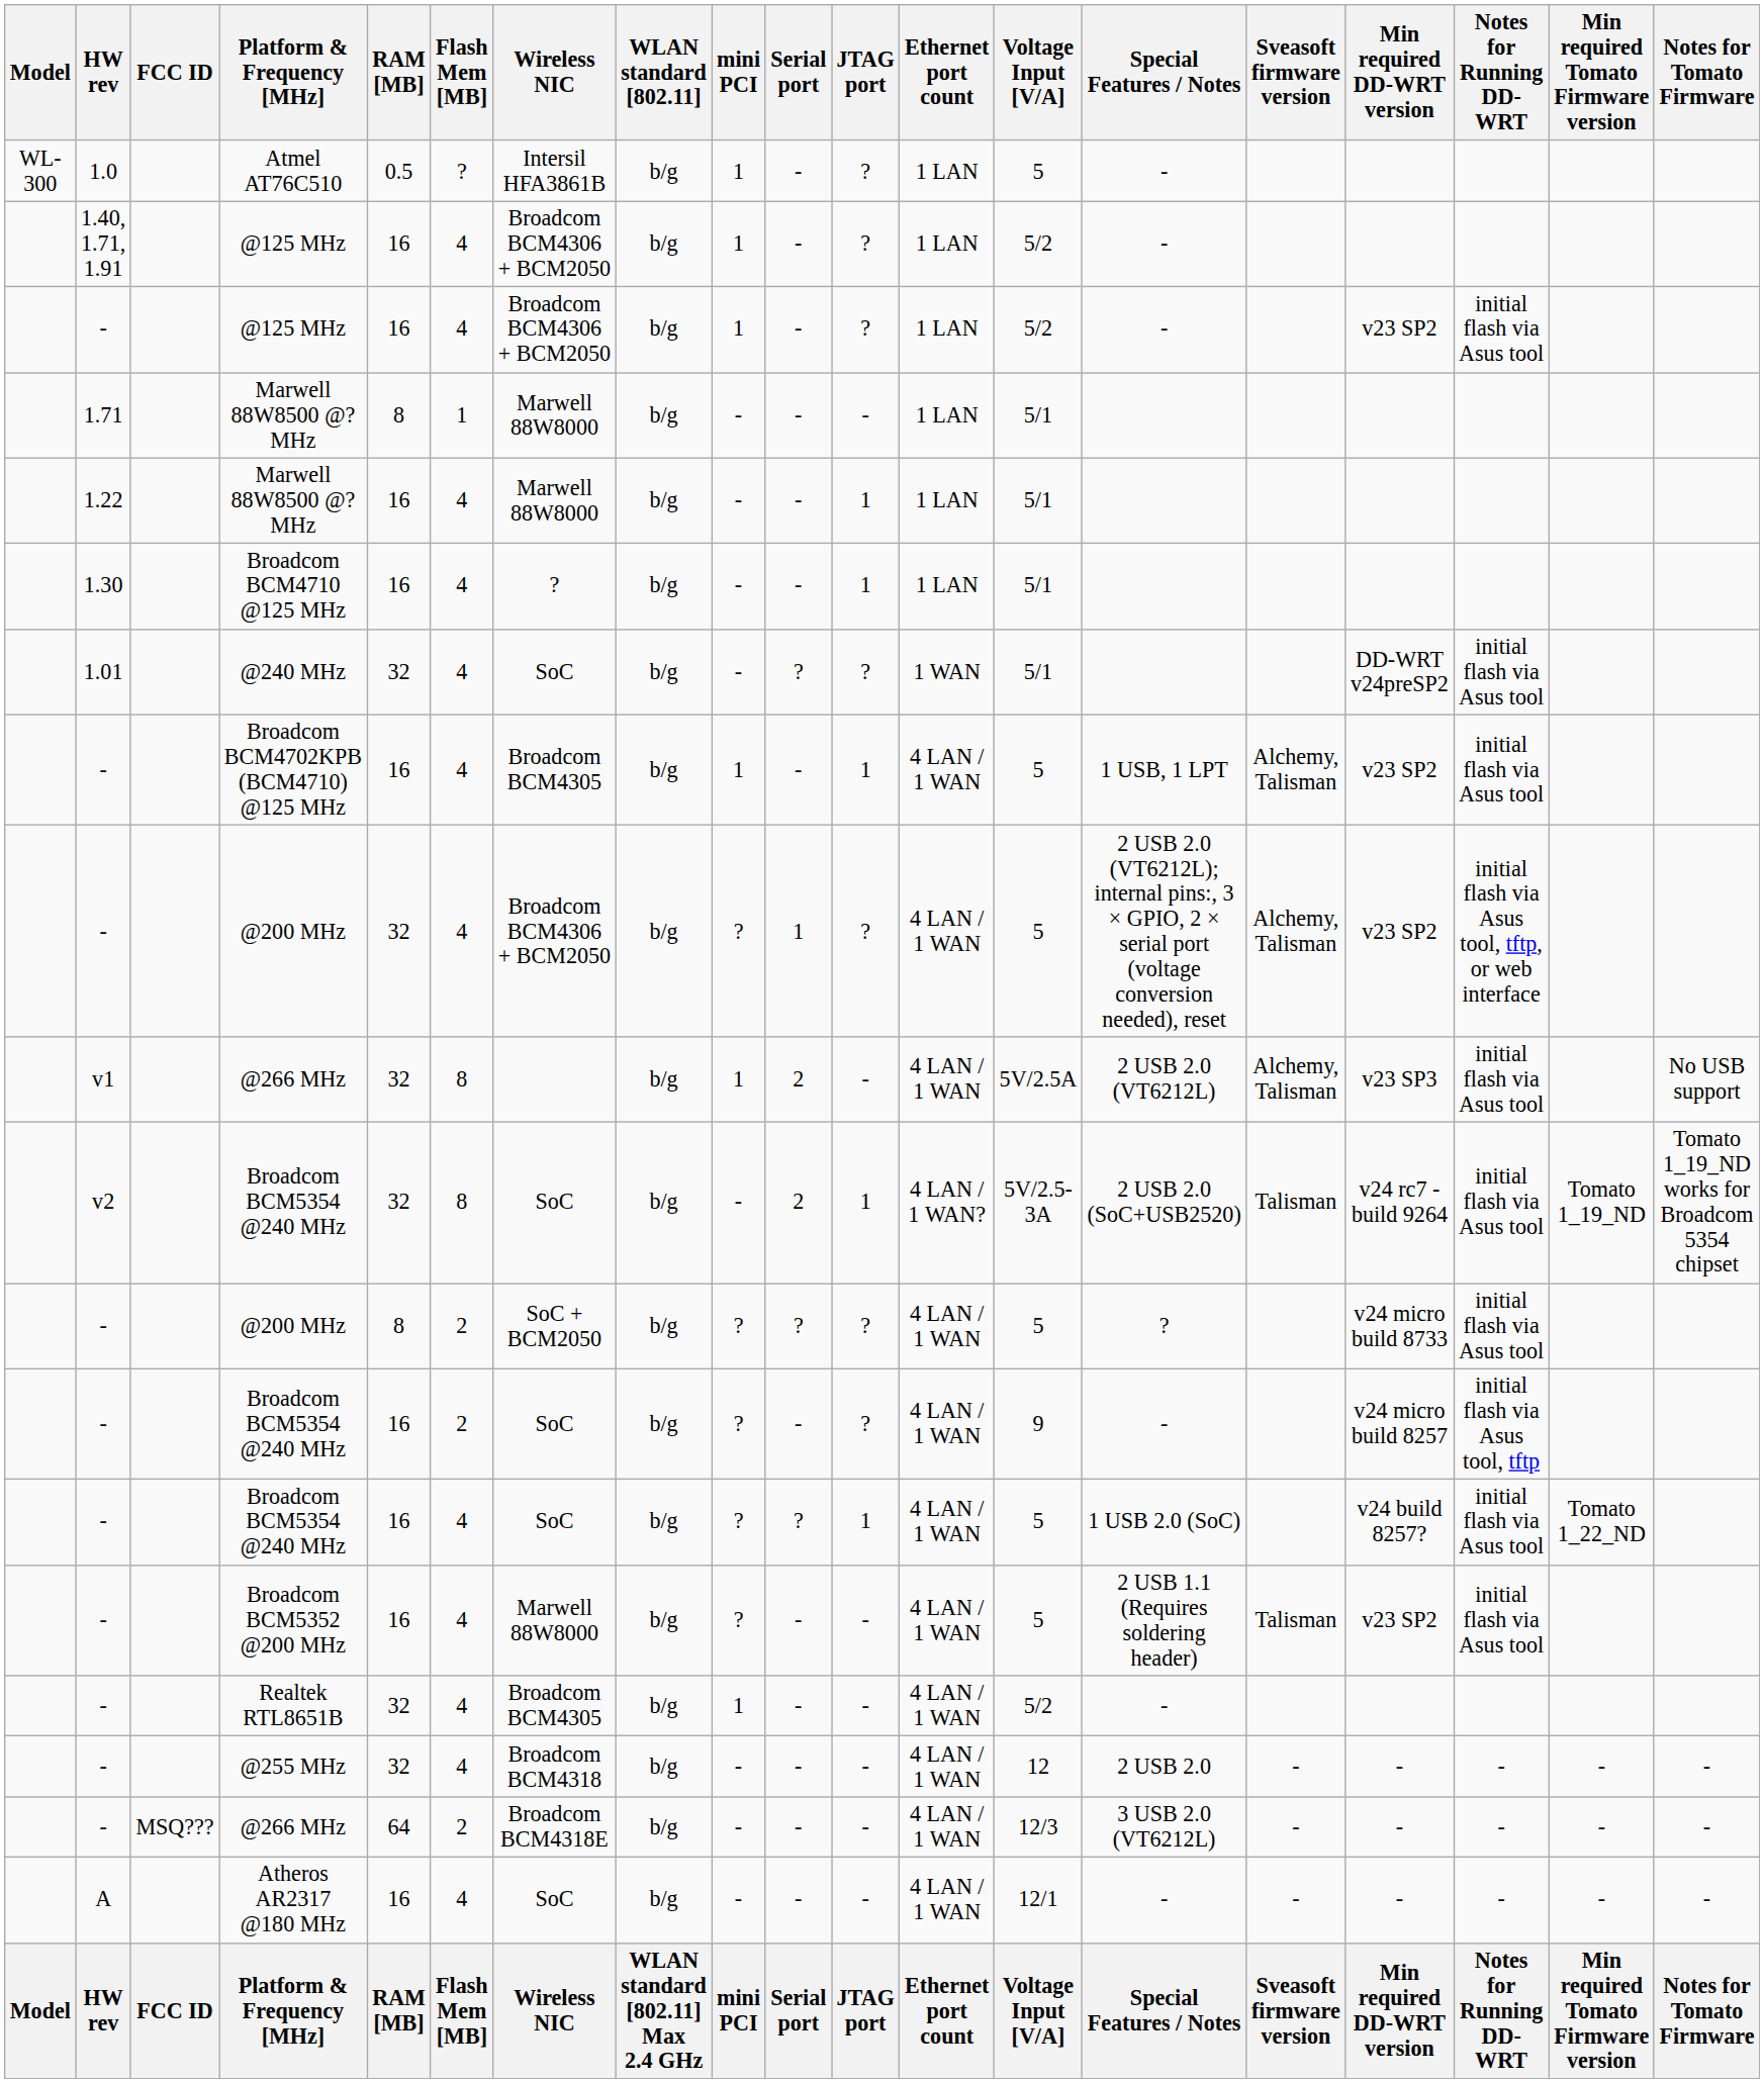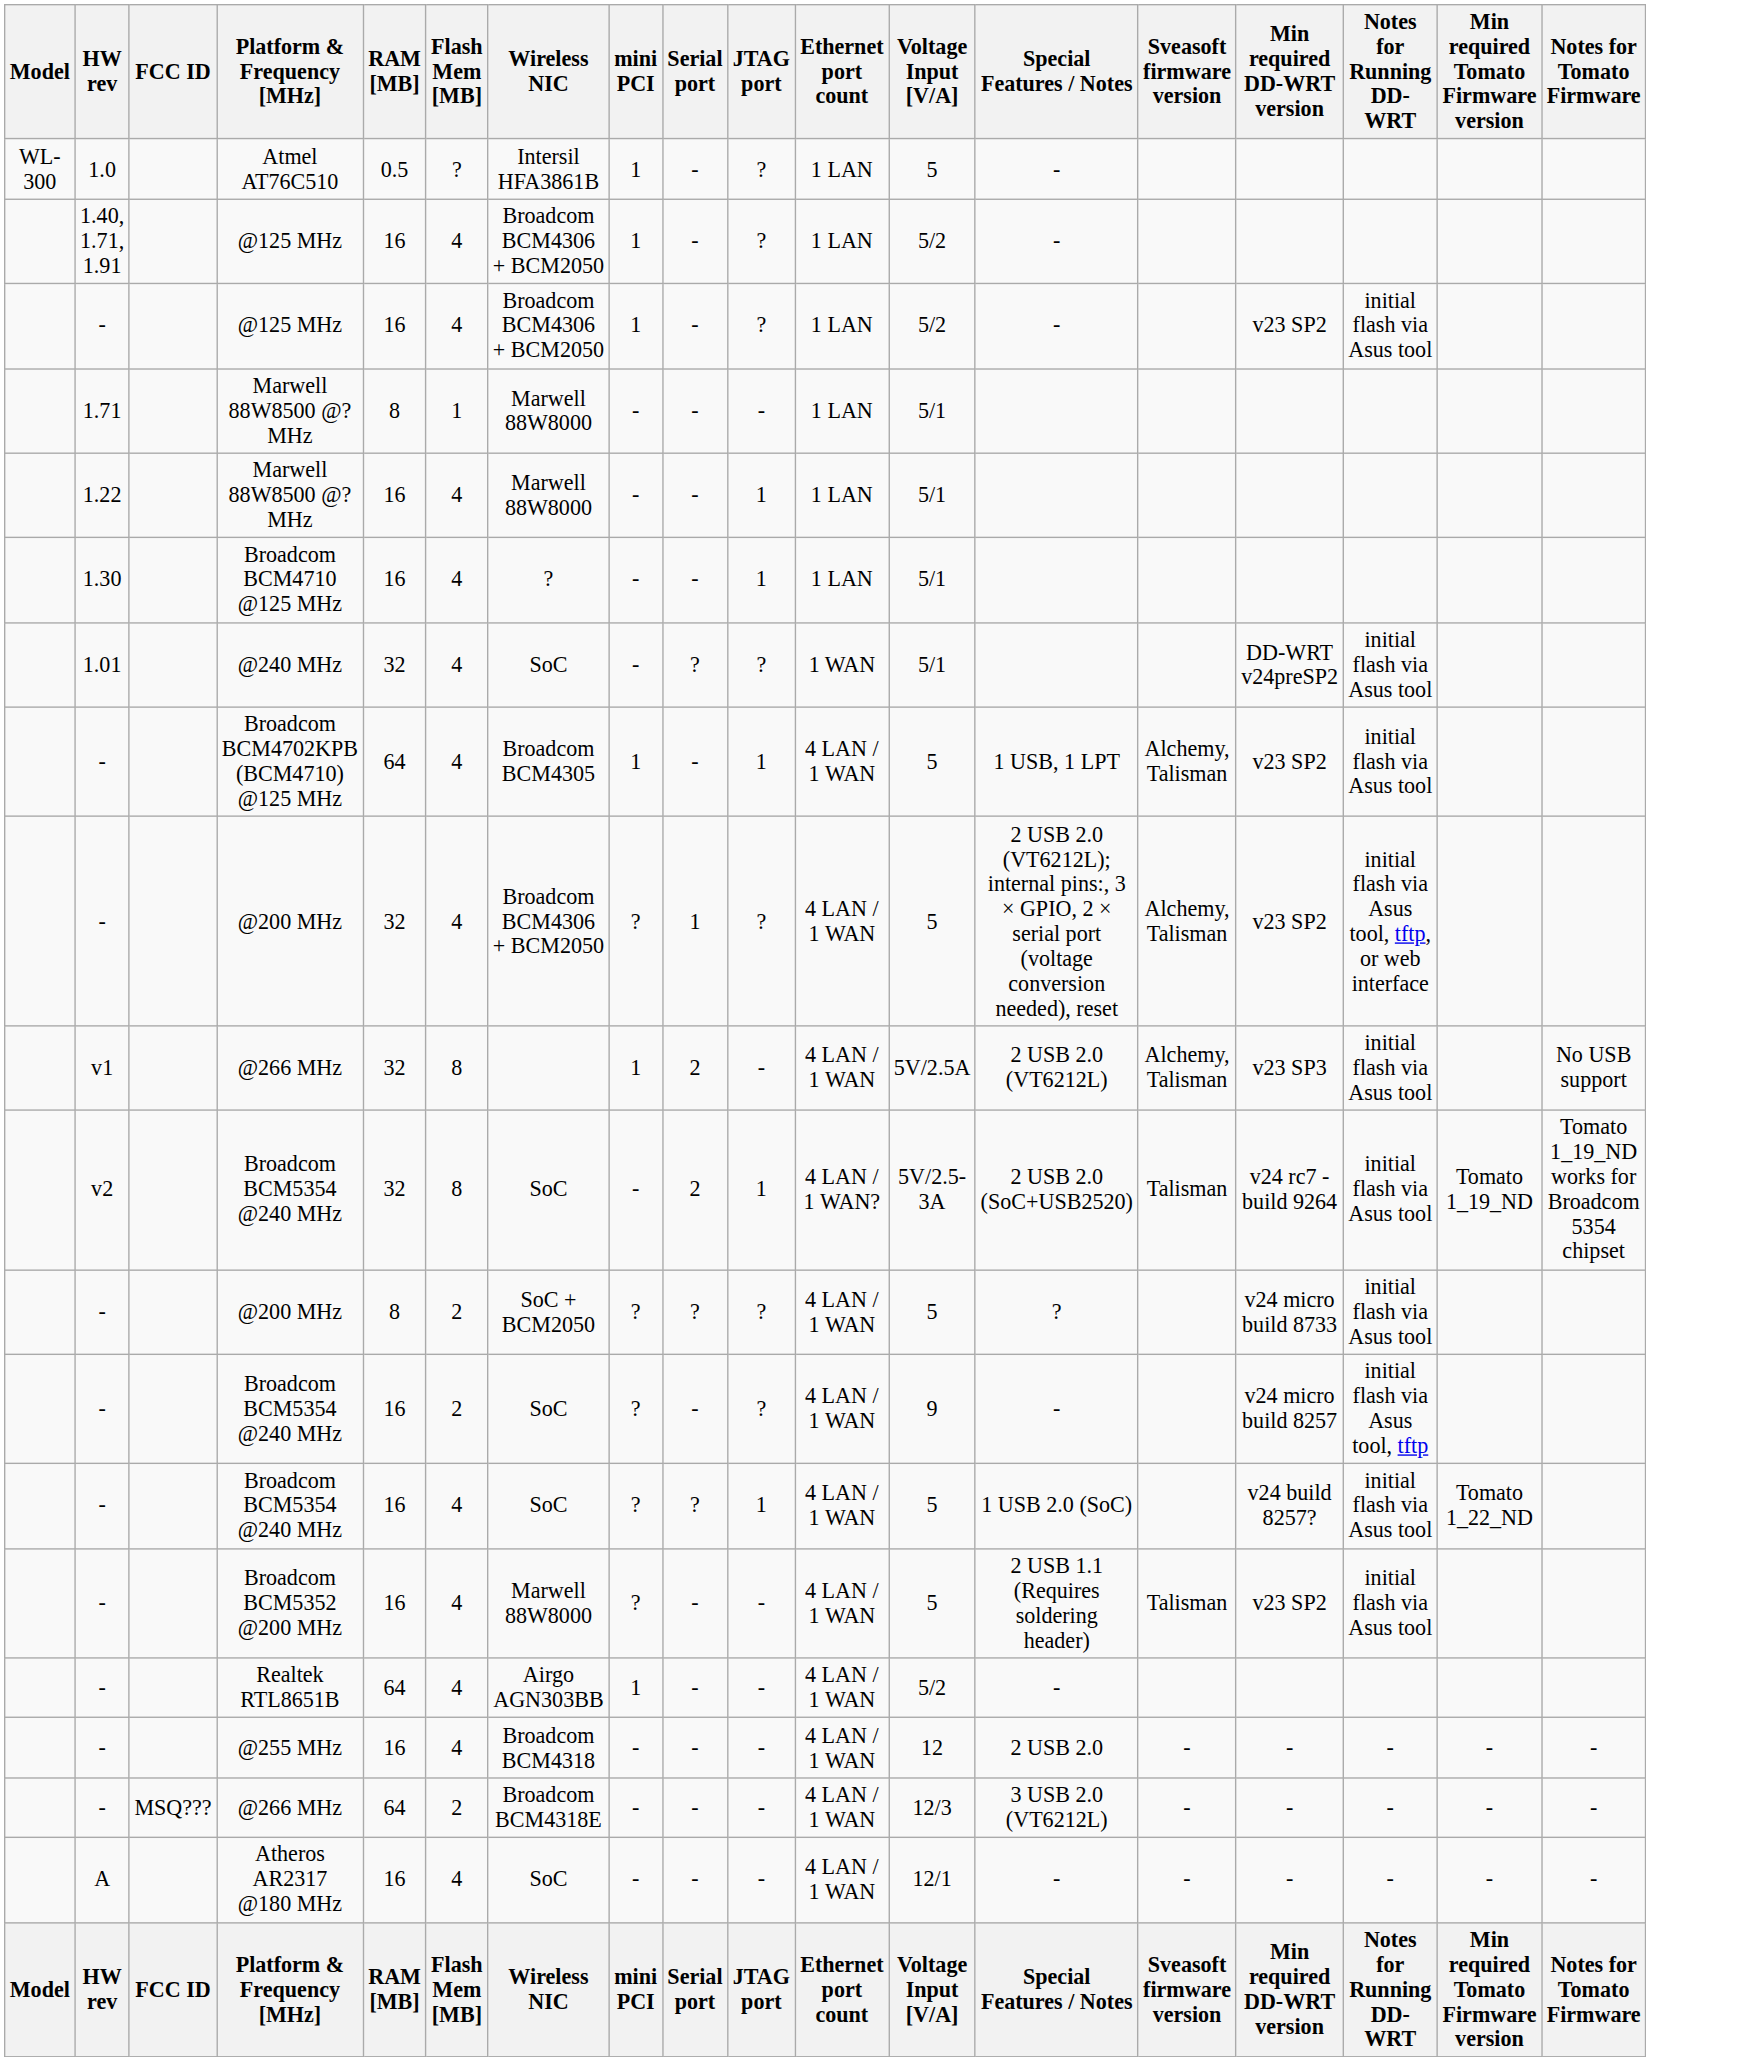- column: WLAN standard [802.11] | b/g | b/g | b/g | b/g | b/g | b/g | b/g | b/g | b/g | b/g | b/g | b/g | b/g | b/g | b/g | b/g | b/g | b/g | b/g | WLAN standard [802.11] Max 2.4 GHz
Broadcom BCM4702KPB (BCM4710) @125 MHz | RAM [MB]: 16 -> 64
Realtek RTL8651B | RAM [MB]: 32 -> 64
Realtek RTL8651B | Wireless NIC: Broadcom BCM4305 -> Airgo AGN303BB
@255 MHz | RAM [MB]: 32 -> 16
